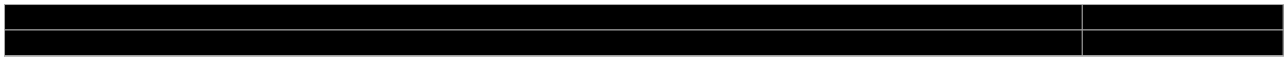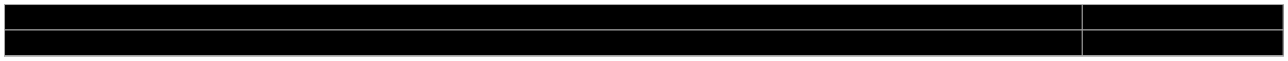rows swapped: Blake Bolden <-> Kelli Stack
